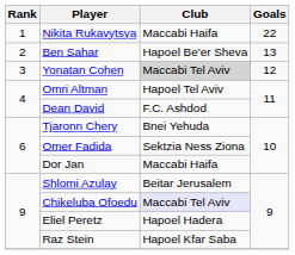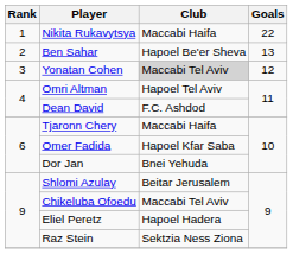Tjaronn Chery | Club: Bnei Yehuda -> Maccabi Haifa
Omer Fadida | Club: Sektzia Ness Ziona -> Hapoel Kfar Saba
Dor Jan | Club: Maccabi Haifa -> Bnei Yehuda
Chikeluba Ofoedu | Club: lavender background -> no background
Raz Stein | Club: Hapoel Kfar Saba -> Sektzia Ness Ziona
